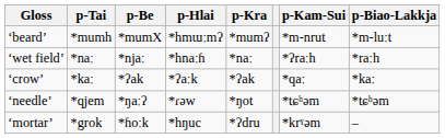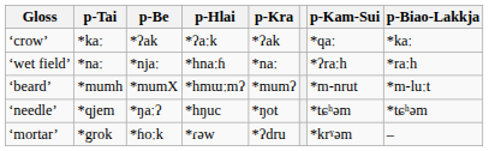rows swapped: ‘beard’ <-> ‘crow’
‘needle’ | p-Hlai: *ɾəw -> *hŋuc
‘mortar’ | p-Hlai: *hŋuc -> *ɾəw
